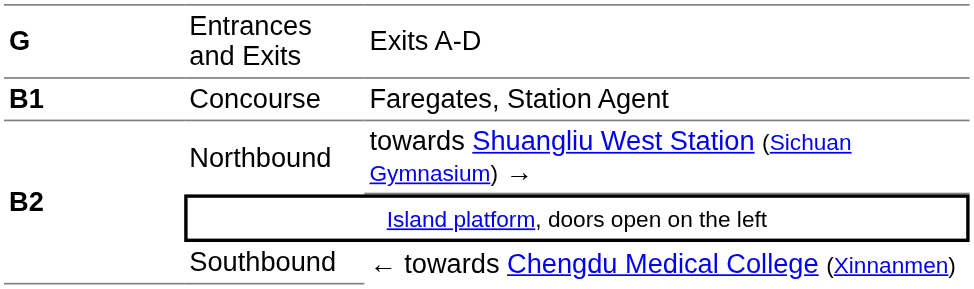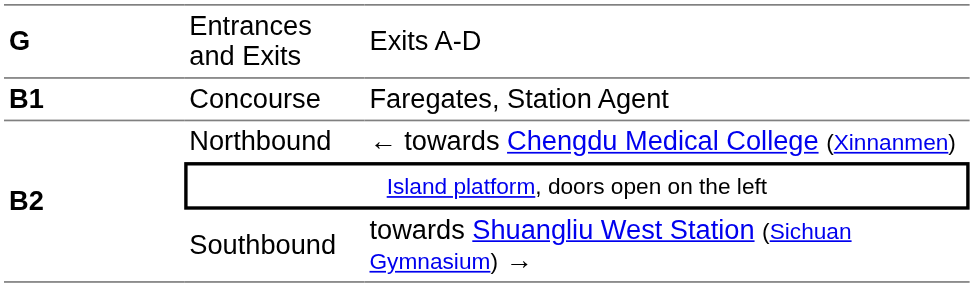Northbound | column 3: towards Shuangliu West Station (Sichuan Gymnasium) → -> ← towards Chengdu Medical College (Xinnanmen)
Southbound | column 3: ← towards Chengdu Medical College (Xinnanmen) -> towards Shuangliu West Station (Sichuan Gymnasium) →
